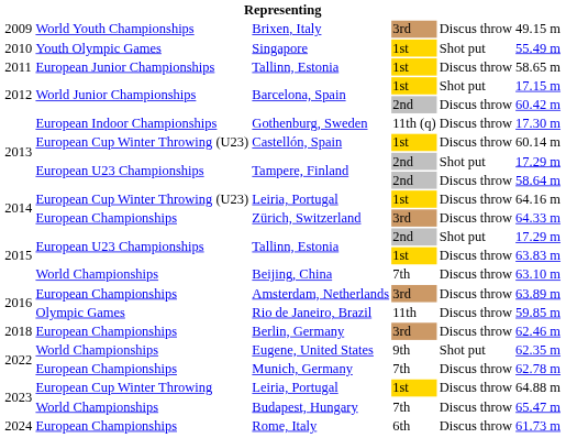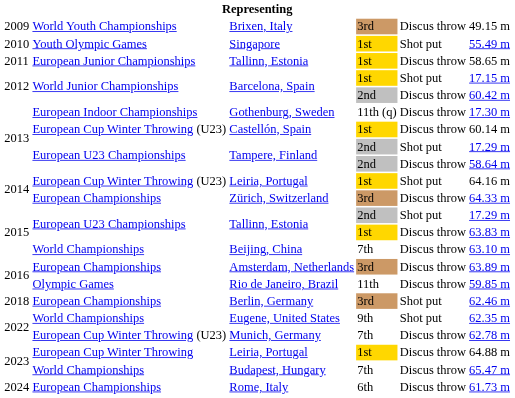2014 / Leiria, Portugal | column 5: Discus throw -> Shot put
Berlin, Germany | column 5: Discus throw -> Shot put
Munich, Germany | column 2: European Championships -> European Cup Winter Throwing (U23)
